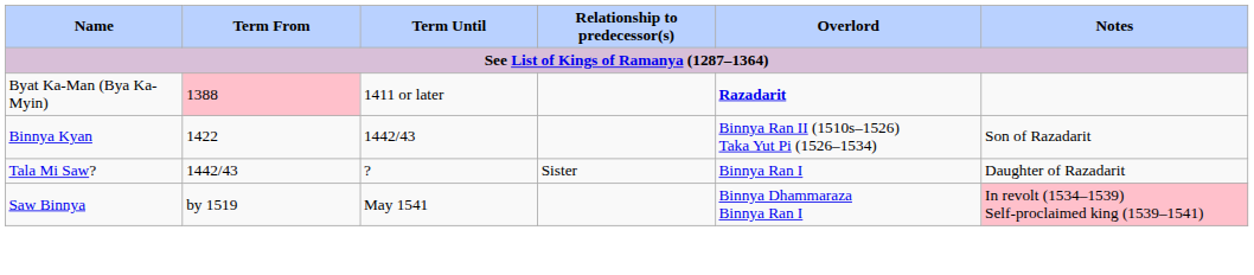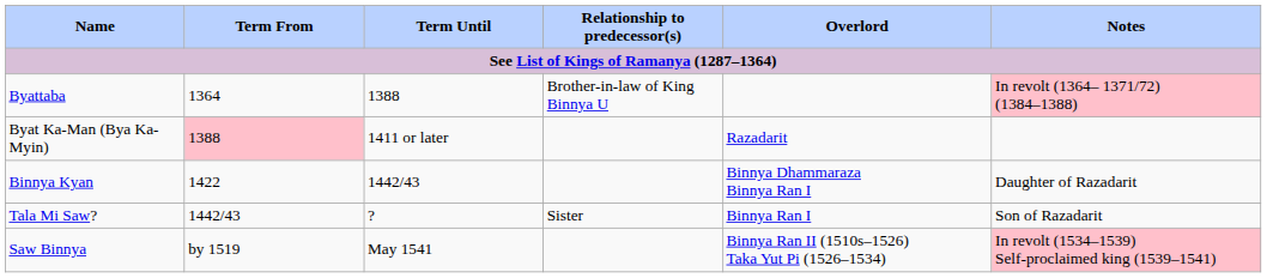+ row: Byattaba | 1364 | 1388 | Brother-in-law of King Binnya U | In revolt (1364– 1371/72) (1384–1388)
Byat Ka-Man (Bya Ka-Myin) | Overlord: bold -> normal
Binnya Kyan | Overlord: Binnya Ran II (1510s–1526) Taka Yut Pi (1526–1534) -> Binnya Dhammaraza Binnya Ran I
Binnya Kyan | Notes: Son of Razadarit -> Daughter of Razadarit
Tala Mi Saw? | Notes: Daughter of Razadarit -> Son of Razadarit
Saw Binnya | Overlord: Binnya Dhammaraza Binnya Ran I -> Binnya Ran II (1510s–1526) Taka Yut Pi (1526–1534)
